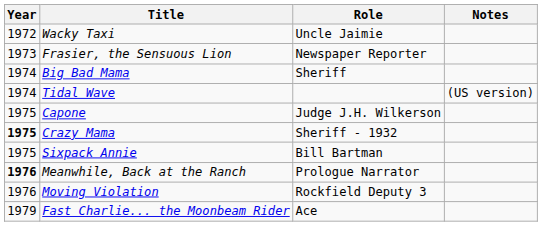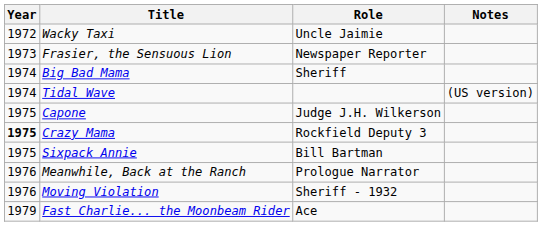Crazy Mama | Role: Sheriff - 1932 -> Rockfield Deputy 3
Meanwhile, Back at the Ranch | Year: bold -> normal
Moving Violation | Role: Rockfield Deputy 3 -> Sheriff - 1932
